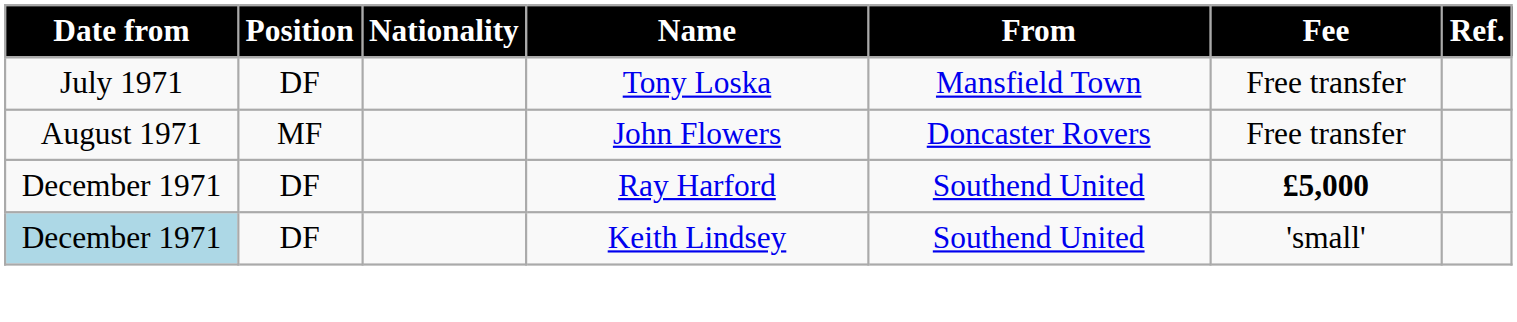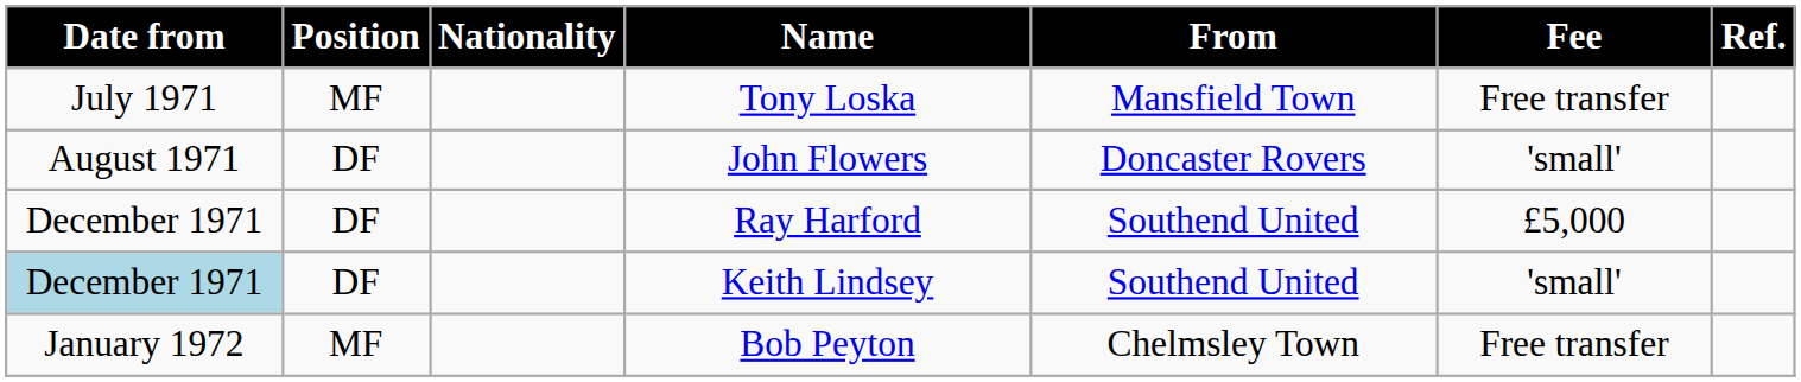Tony Loska | Position: DF -> MF
John Flowers | Position: MF -> DF
John Flowers | Fee: Free transfer -> 'small'
Ray Harford | Fee: bold -> normal
+ row: January 1972 | MF | Bob Peyton | Chelmsley Town | Free transfer
